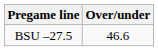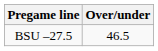BSU –27.5 | Over/under: 46.6 -> 46.5
